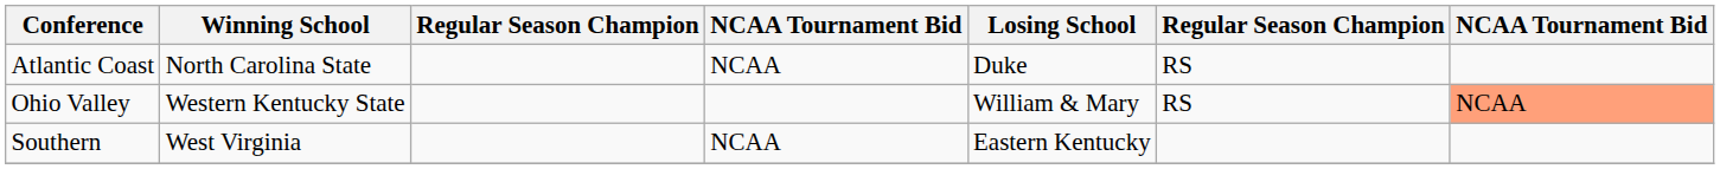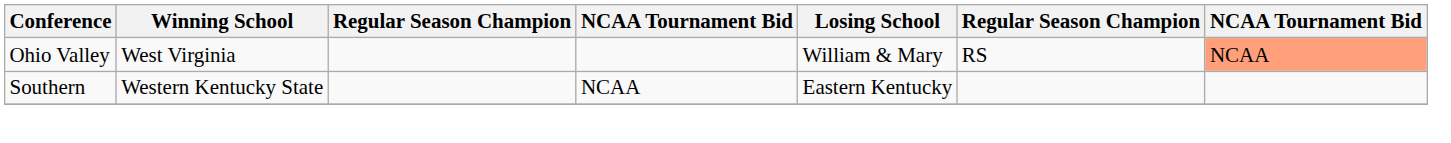- row: Atlantic Coast | North Carolina State | NCAA | Duke | RS
Ohio Valley | Winning School: Western Kentucky State -> West Virginia
Southern | Winning School: West Virginia -> Western Kentucky State
